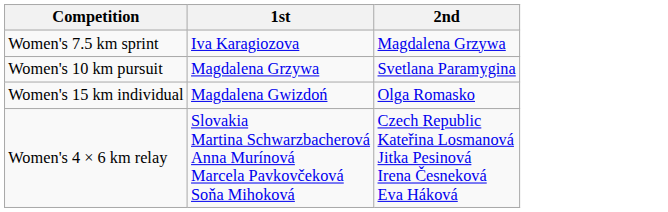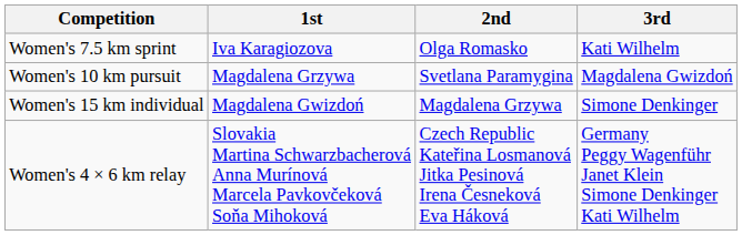+ column: 3rd | Kati Wilhelm | Magdalena Gwizdoń | Simone Denkinger | Germany Peggy Wagenführ Janet Klein Simone Denkinger Kati Wilhelm
Women's 7.5 km sprint | 2nd: Magdalena Grzywa -> Olga Romasko
Women's 15 km individual | 2nd: Olga Romasko -> Magdalena Grzywa
